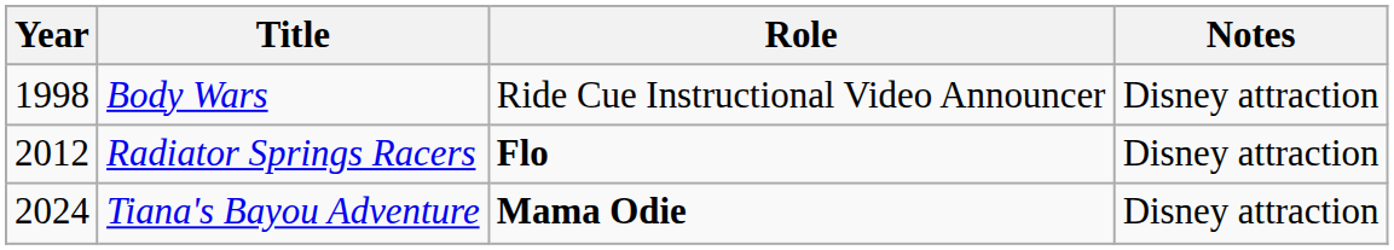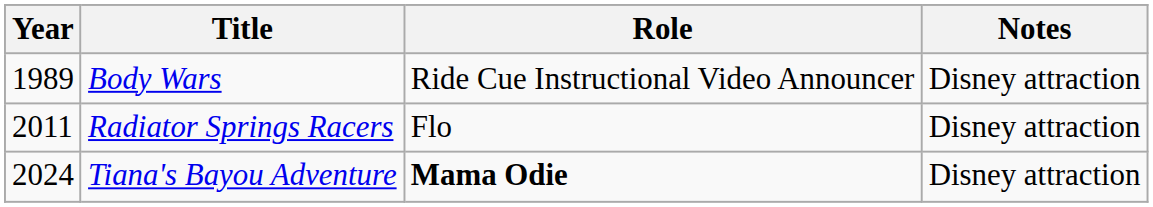Body Wars | Year: 1998 -> 1989
Radiator Springs Racers | Year: 2012 -> 2011
Radiator Springs Racers | Role: bold -> normal
